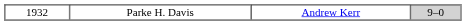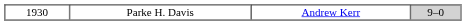Parke H. Davis | column 1: 1932 -> 1930
